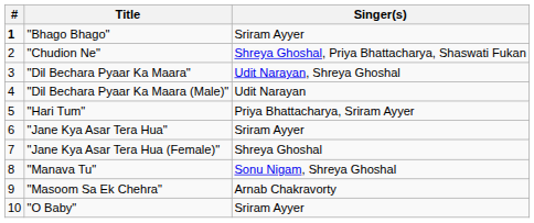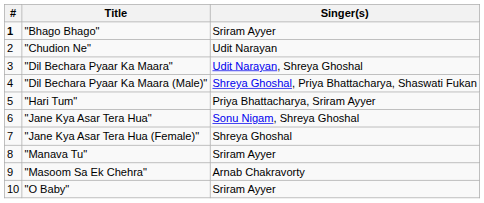"Chudion Ne" | Singer(s): Shreya Ghoshal, Priya Bhattacharya, Shaswati Fukan -> Udit Narayan
"Dil Bechara Pyaar Ka Maara (Male)" | Singer(s): Udit Narayan -> Shreya Ghoshal, Priya Bhattacharya, Shaswati Fukan
"Jane Kya Asar Tera Hua" | Singer(s): Sriram Ayyer -> Sonu Nigam, Shreya Ghoshal
"Manava Tu" | Singer(s): Sonu Nigam, Shreya Ghoshal -> Sriram Ayyer
